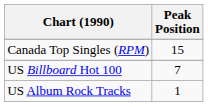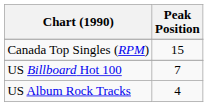US Album Rock Tracks | Peak Position: 1 -> 4
